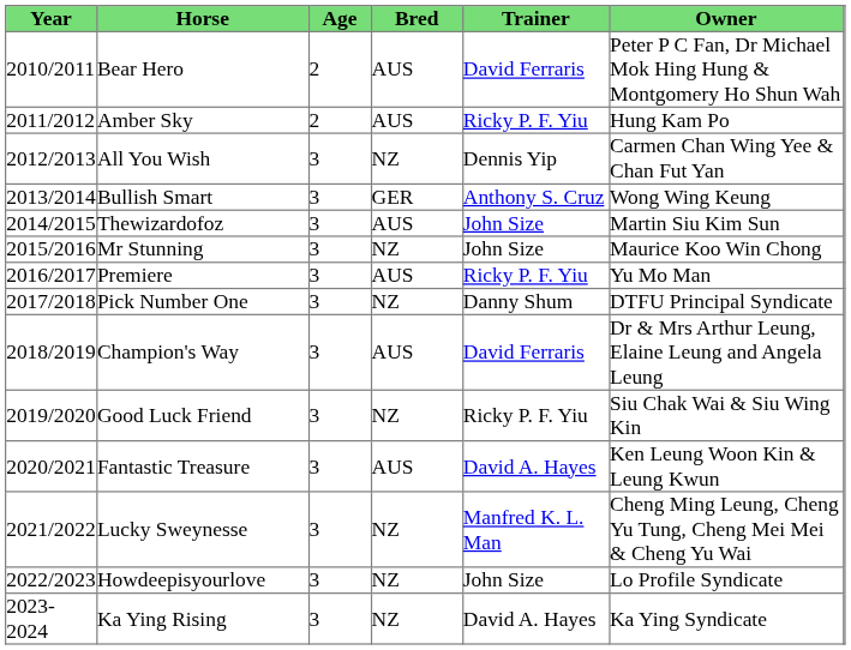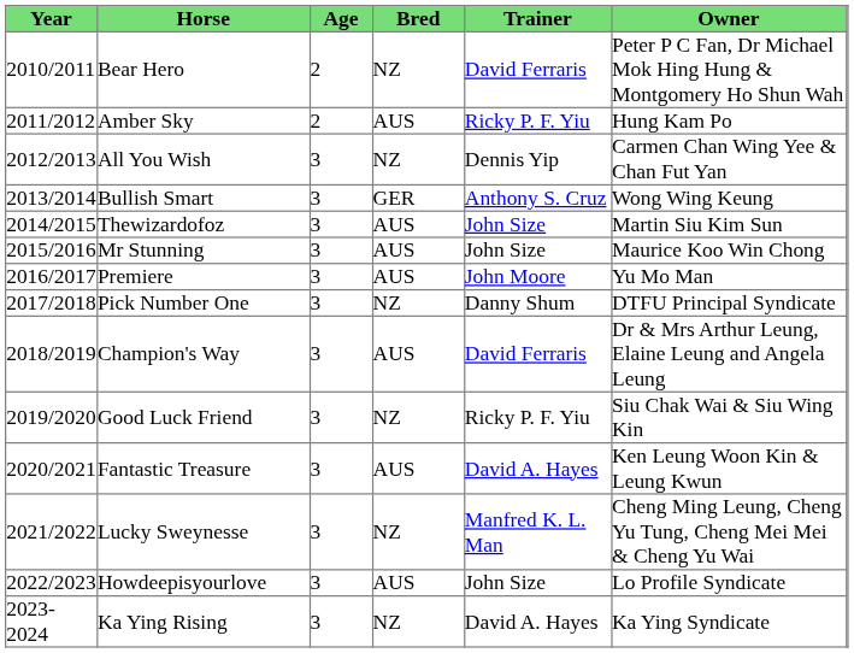Bear Hero | Bred: AUS -> NZ
Mr Stunning | Bred: NZ -> AUS
Premiere | Trainer: Ricky P. F. Yiu -> John Moore
Howdeepisyourlove | Bred: NZ -> AUS
